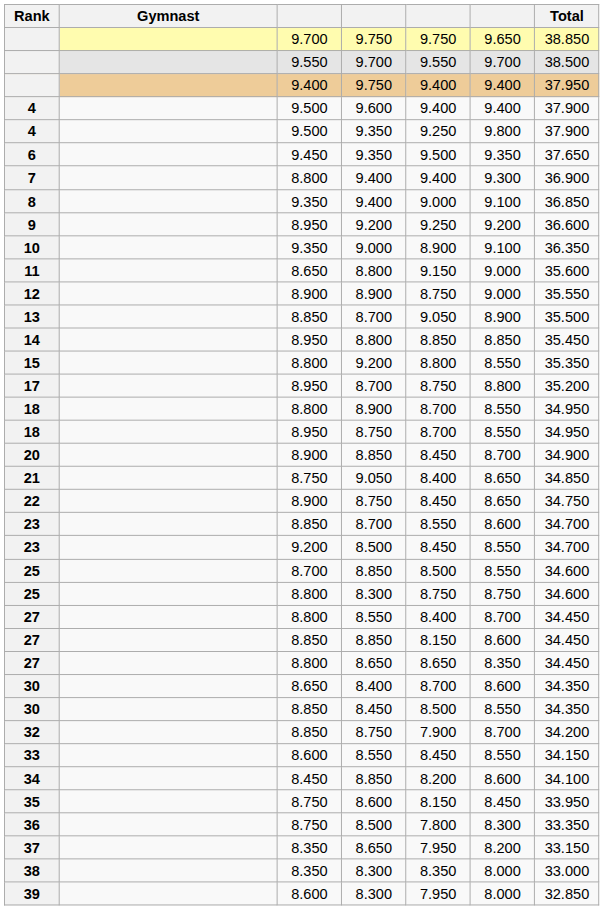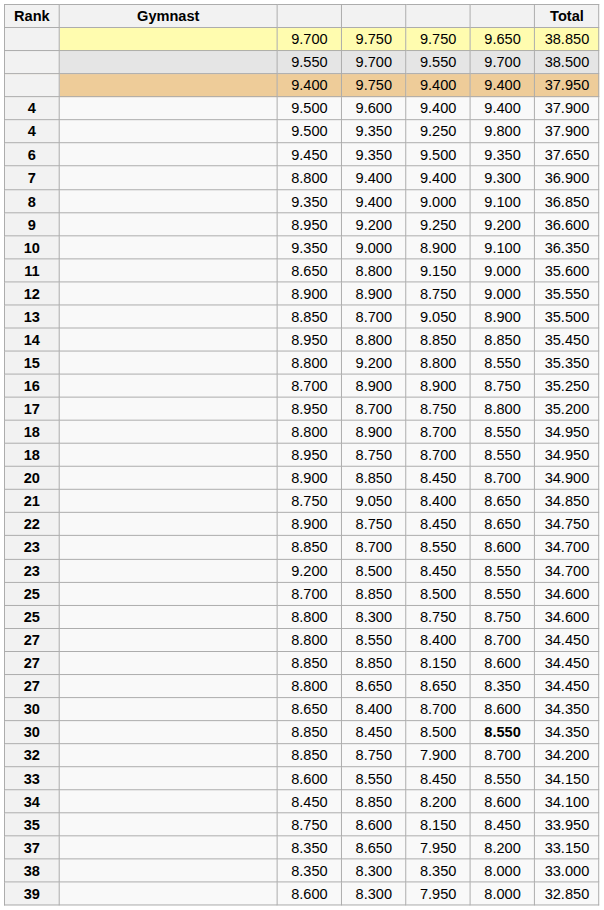+ row: 16 | 8.700 | 8.900 | 8.900 | 8.750 | 35.250
30 / 8.450 | column 6: normal -> bold
- row: 36 | 8.750 | 8.500 | 7.800 | 8.300 | 33.350
